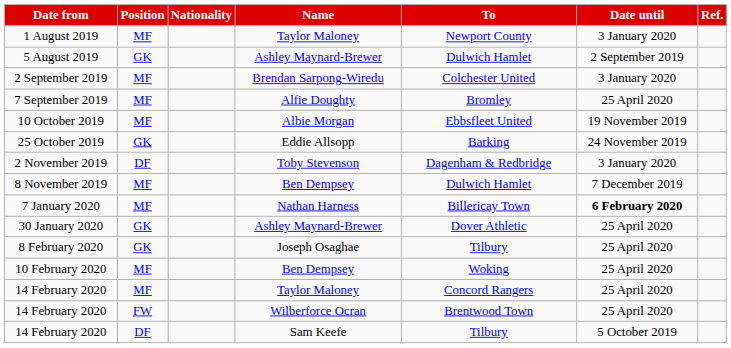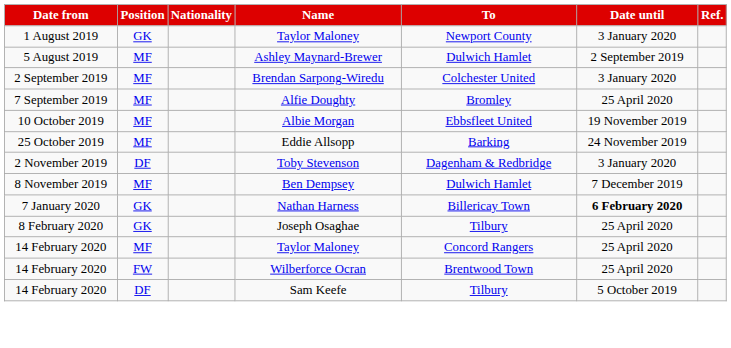1 August 2019 | Position: MF -> GK
5 August 2019 | Position: GK -> MF
25 October 2019 | Position: GK -> MF
7 January 2020 | Position: MF -> GK
- row: 30 January 2020 | GK | Ashley Maynard-Brewer | Dover Athletic | 25 April 2020
- row: 10 February 2020 | MF | Ben Dempsey | Woking | 25 April 2020
